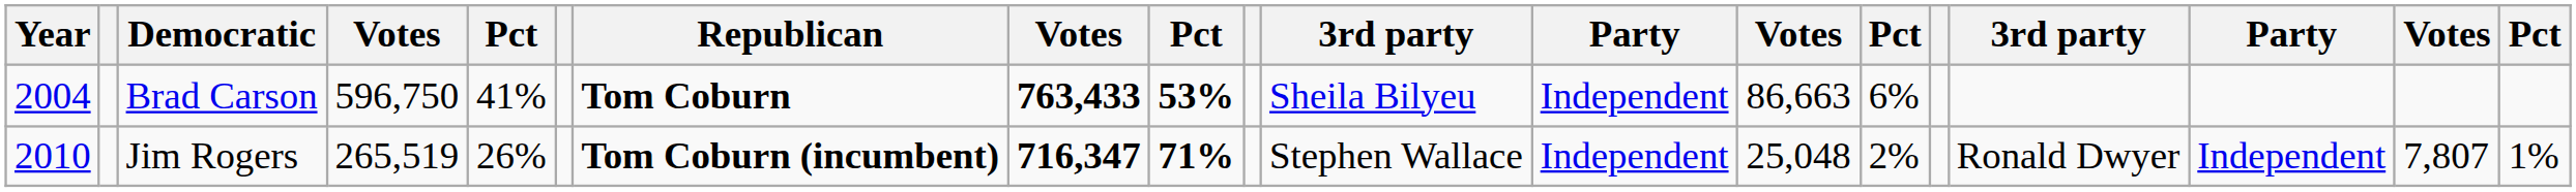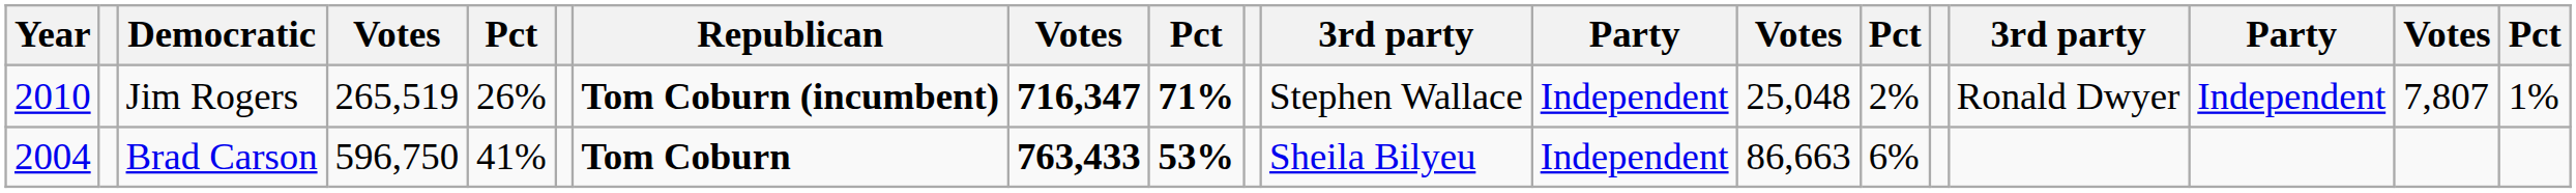rows swapped: Brad Carson <-> Jim Rogers
